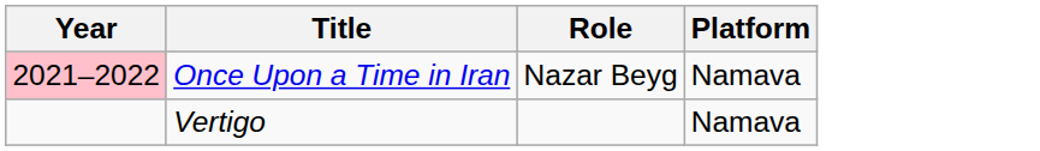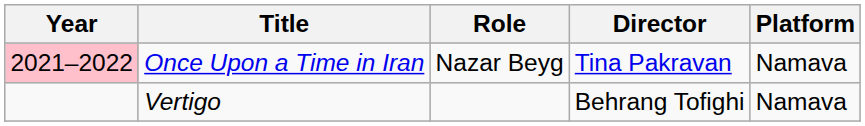+ column: Director | Tina Pakravan | Behrang Tofighi
